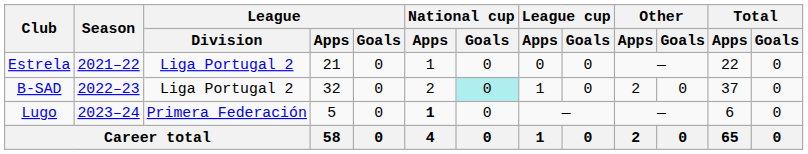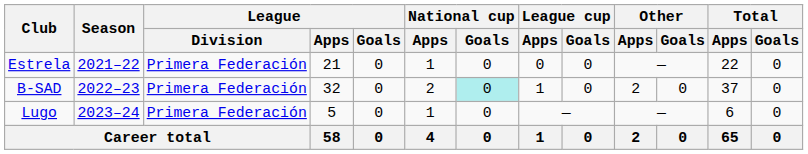Estrela | League / Division: Liga Portugal 2 -> Primera Federación
B-SAD | League / Division: Liga Portugal 2 -> Primera Federación
Lugo | National cup / Apps: bold -> normal
